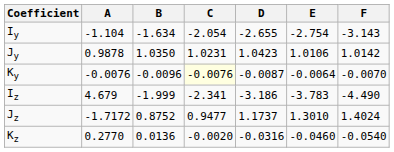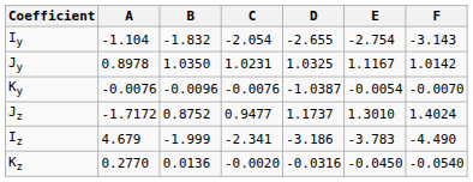Iy | B: -1.634 -> -1.832
Jy | A: 0.9878 -> 0.8978
Jy | D: 1.0423 -> 1.0325
Jy | E: 1.0106 -> 1.1167
Ky | C: lightyellow background -> no background
Ky | D: -0.0087 -> -1.0387
Ky | E: -0.0064 -> -0.0054
rows swapped: Iz <-> Jz
Kz | E: -0.0460 -> -0.0450
